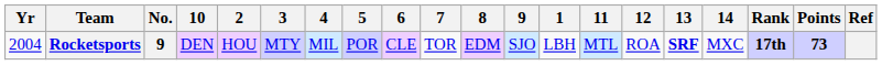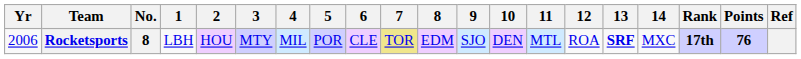columns swapped: 1 <-> 10
Rocketsports | Yr: 2004 -> 2006
Rocketsports | No.: 9 -> 8
Rocketsports | 7: no background -> khaki background
Rocketsports | Points: 73 -> 76
